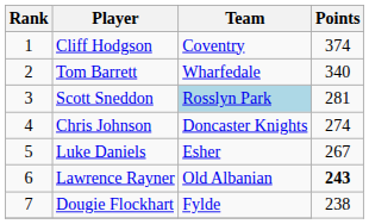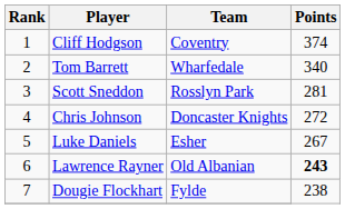Scott Sneddon | Team: lightblue background -> no background
Chris Johnson | Points: 274 -> 272
